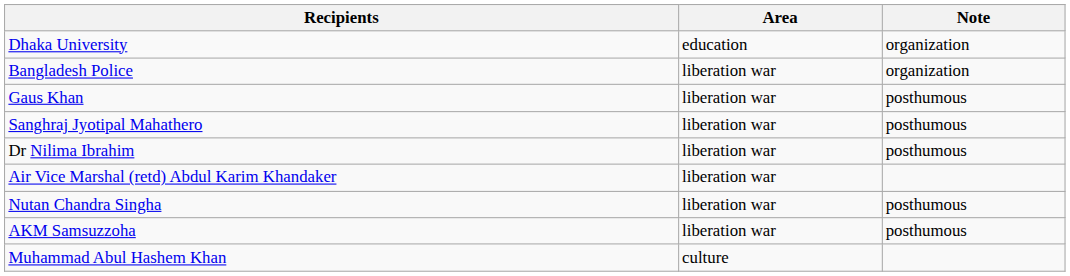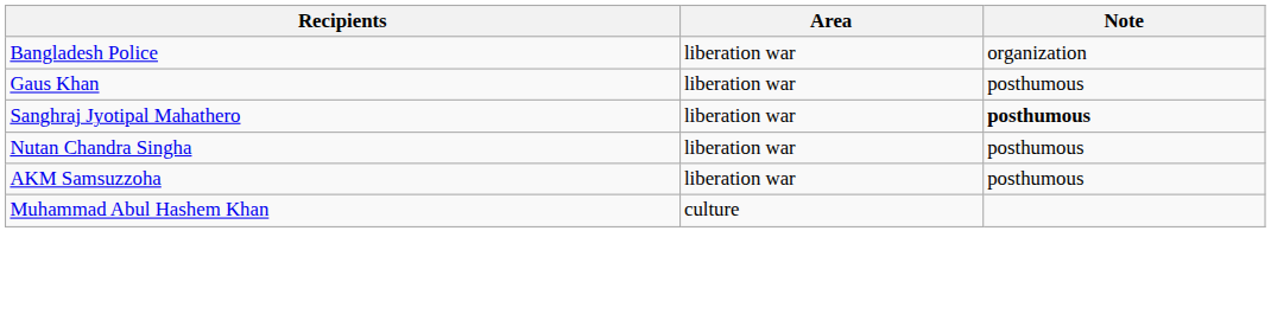- row: Dhaka University | education | organization
Sanghraj Jyotipal Mahathero | Note: normal -> bold
- row: Dr Nilima Ibrahim | liberation war | posthumous
- row: Air Vice Marshal (retd) Abdul Karim Khandaker | liberation war
